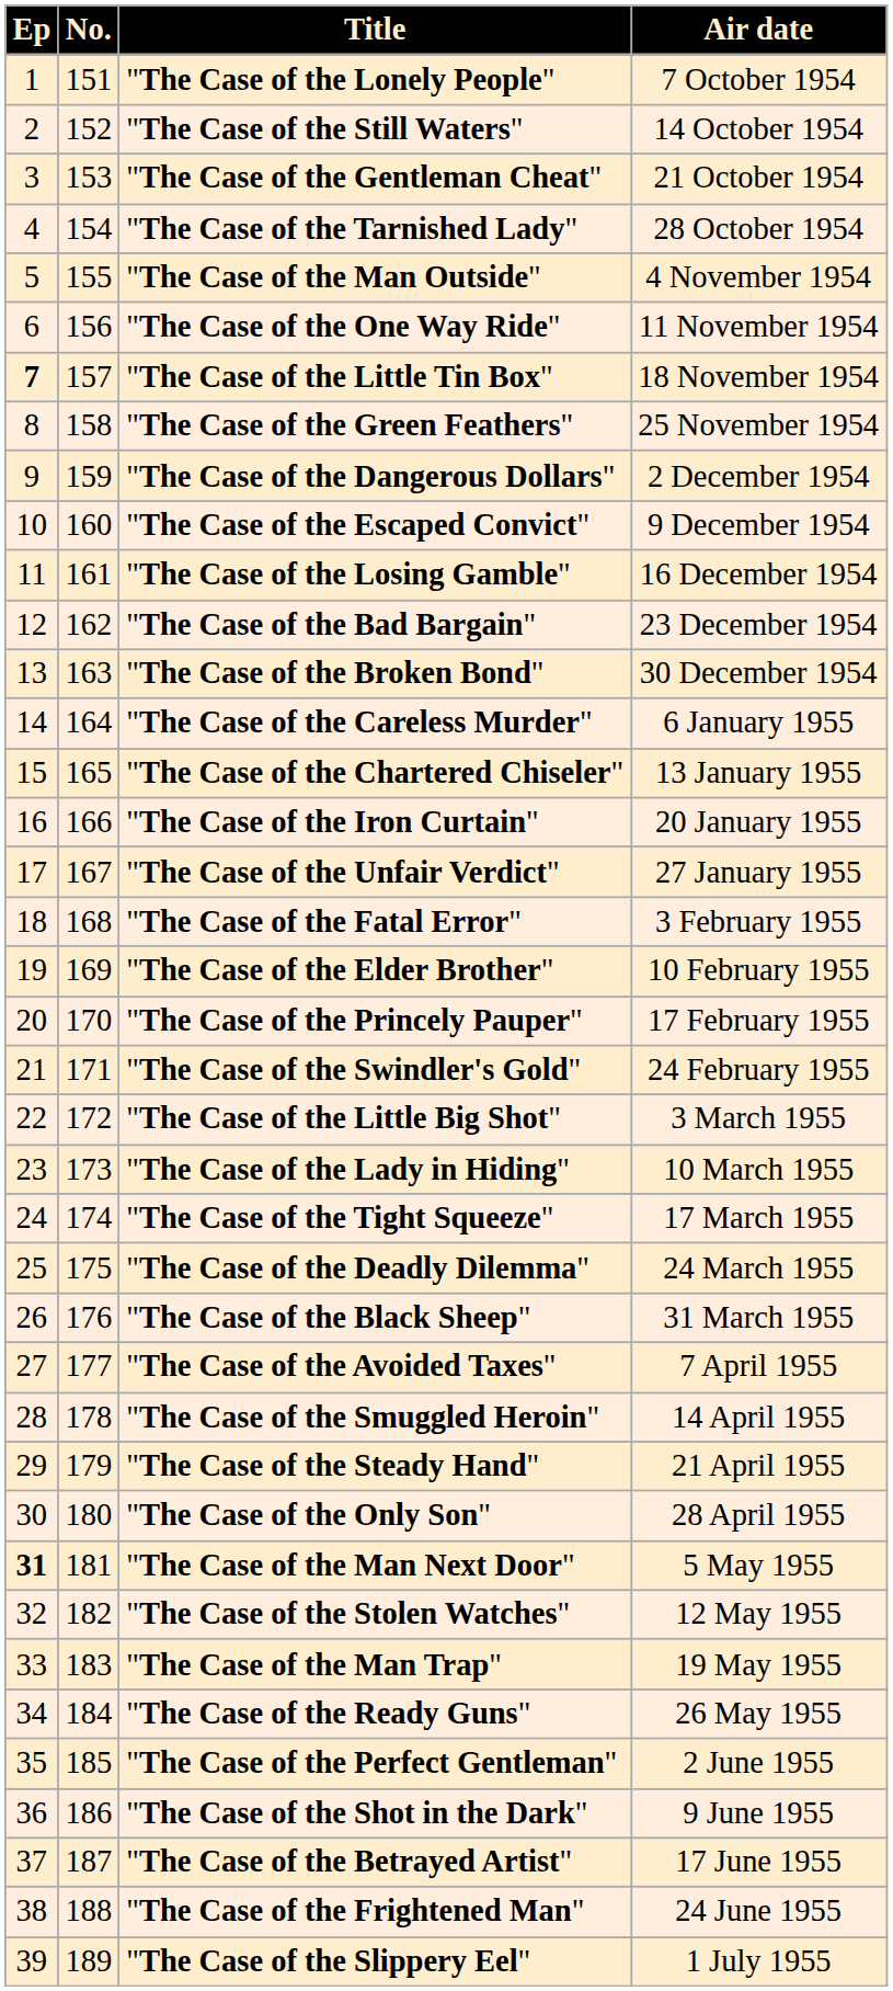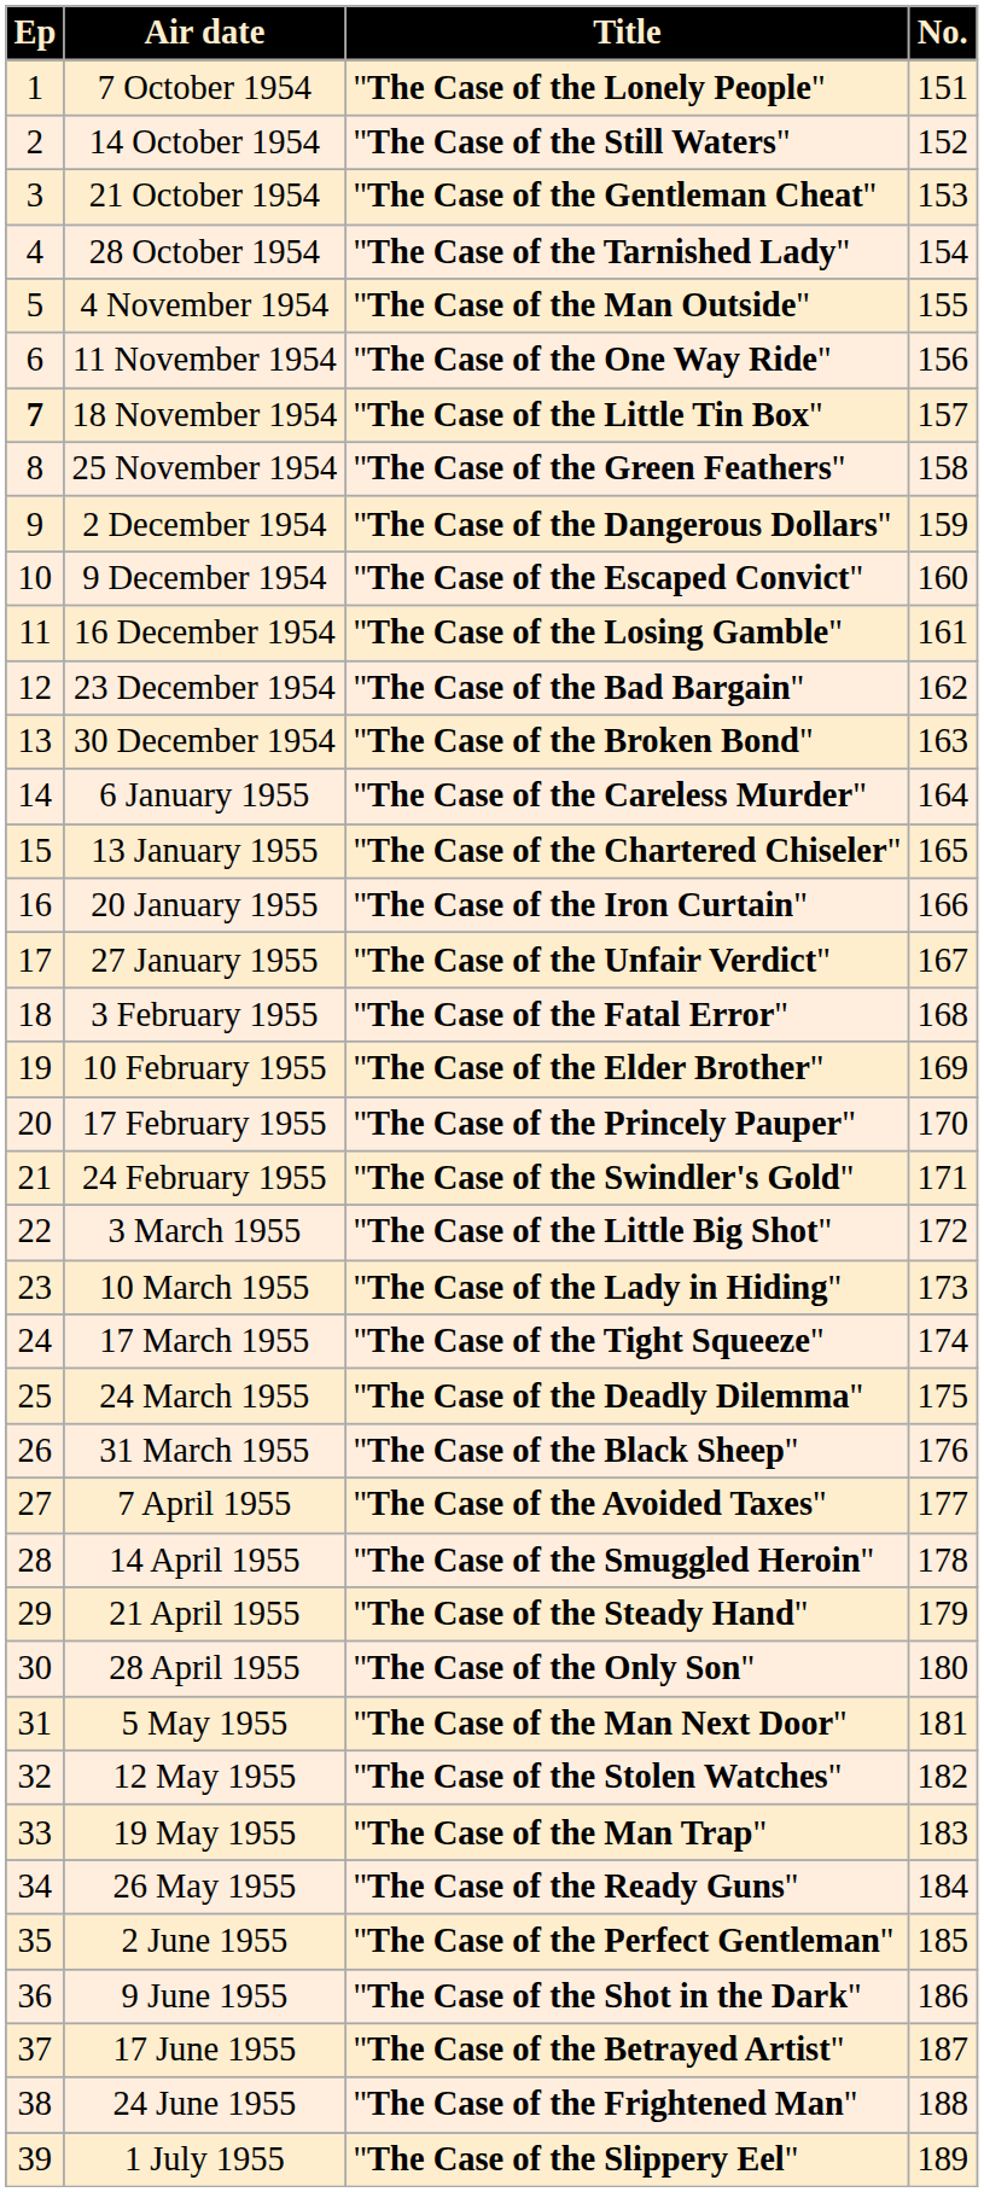columns swapped: No. <-> Air date
"The Case of the Man Next Door" | Ep: bold -> normal
